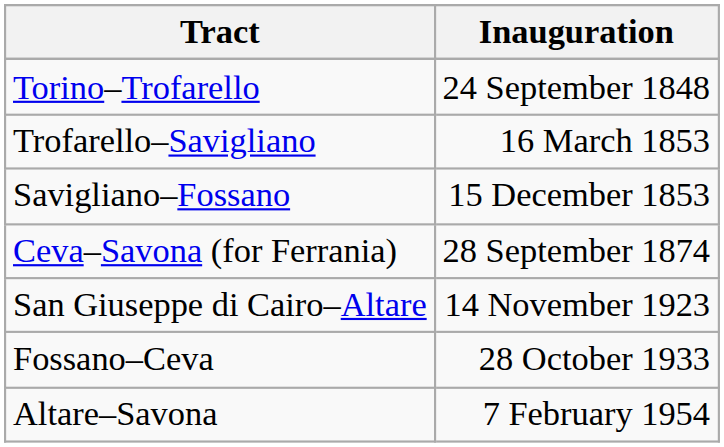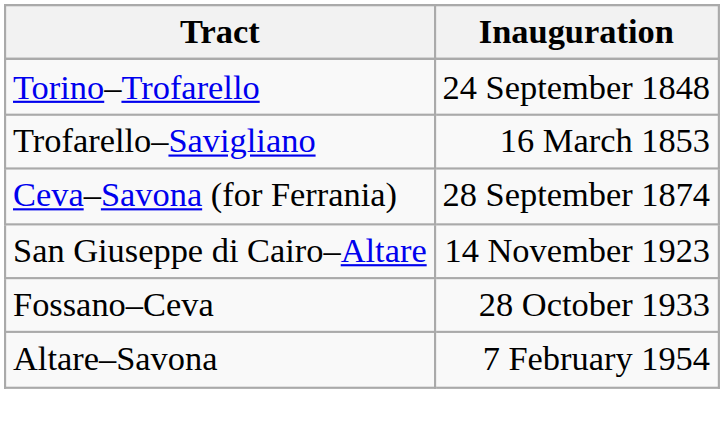- row: Savigliano–Fossano | 15 December 1853
